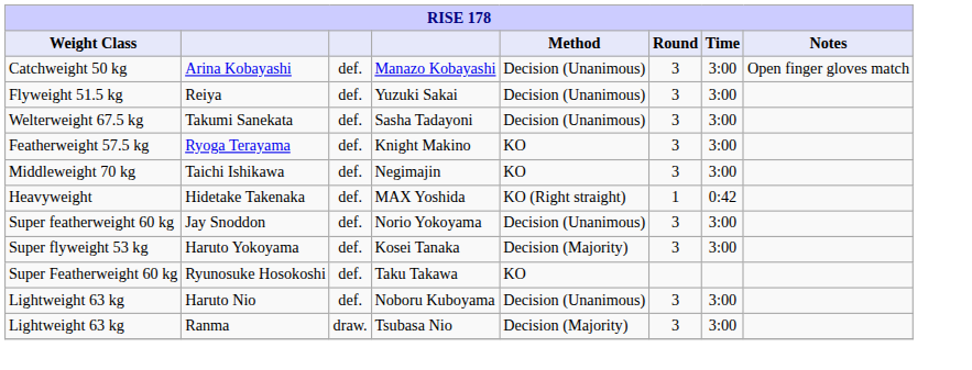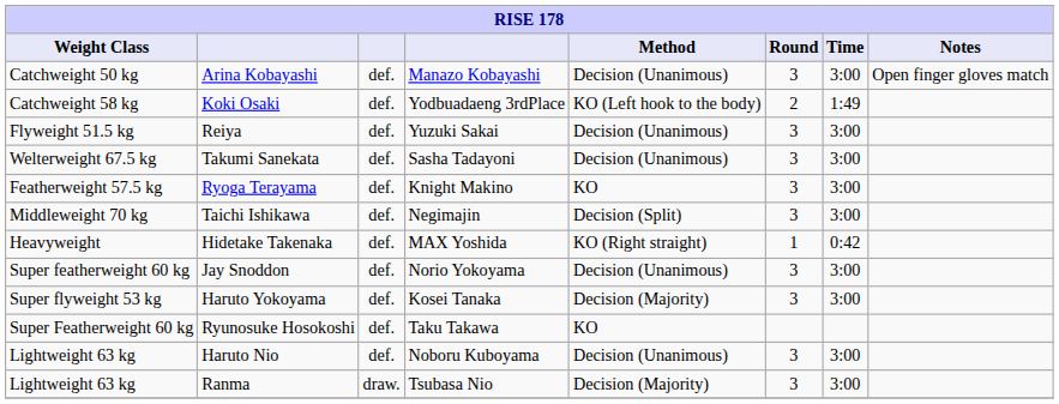+ row: Catchweight 58 kg | Koki Osaki | def. | Yodbuadaeng 3rdPlace | KO (Left hook to the body) | 2 | 1:49
Taichi Ishikawa | Method: KO -> Decision (Split)
